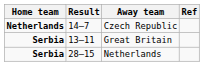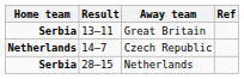rows swapped: Great Britain <-> Czech Republic
